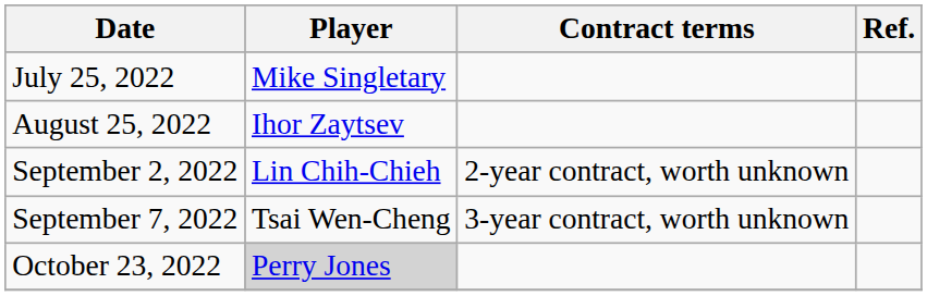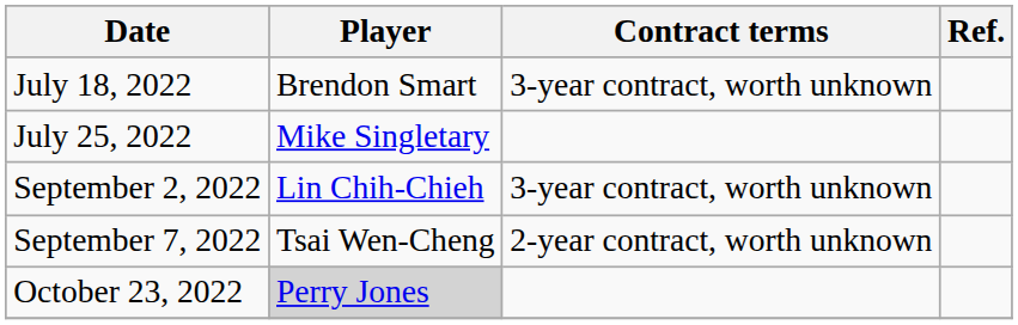+ row: July 18, 2022 | Brendon Smart | 3-year contract, worth unknown
- row: August 25, 2022 | Ihor Zaytsev
September 2, 2022 | Contract terms: 2-year contract, worth unknown -> 3-year contract, worth unknown
September 7, 2022 | Contract terms: 3-year contract, worth unknown -> 2-year contract, worth unknown
